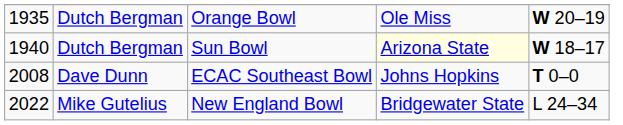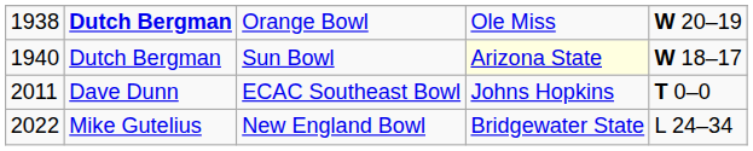Orange Bowl | column 1: 1935 -> 1938
Orange Bowl | column 2: normal -> bold
ECAC Southeast Bowl | column 1: 2008 -> 2011
